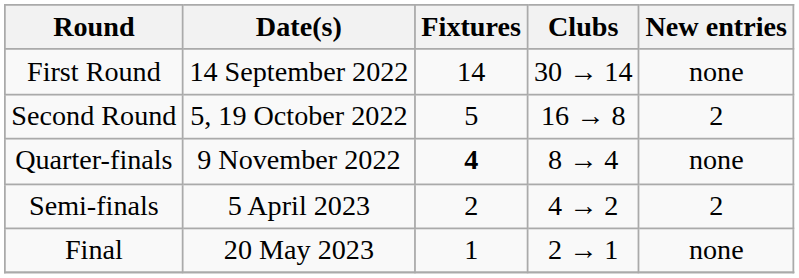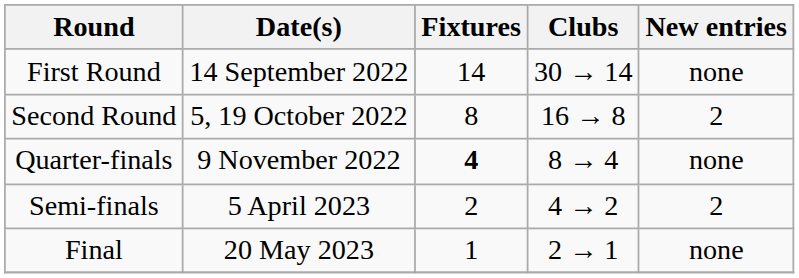Second Round | Fixtures: 5 -> 8
